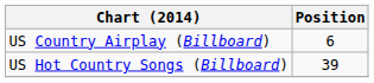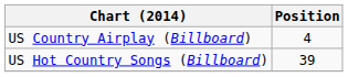US Country Airplay (Billboard) | Position: 6 -> 4
